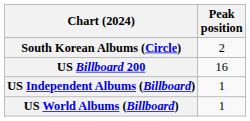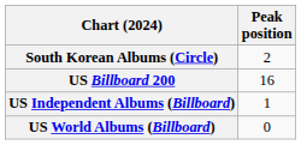US World Albums (Billboard) | Peak position: 1 -> 0
